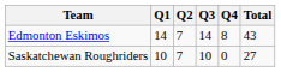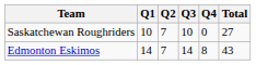rows swapped: Saskatchewan Roughriders <-> Edmonton Eskimos
